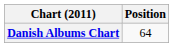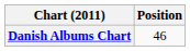Danish Albums Chart | Position: 64 -> 46
